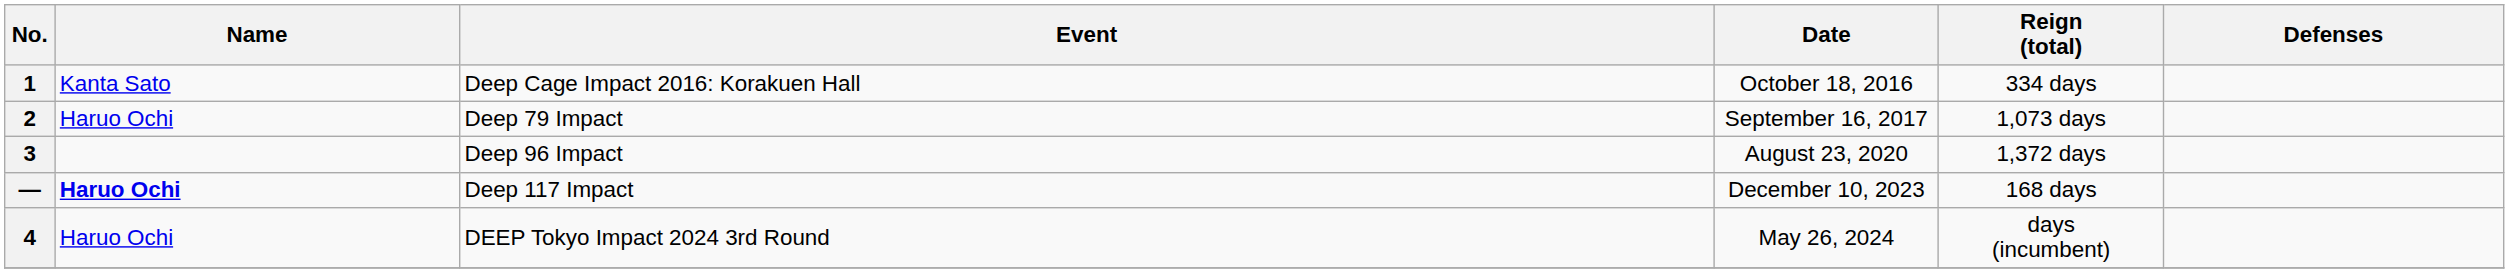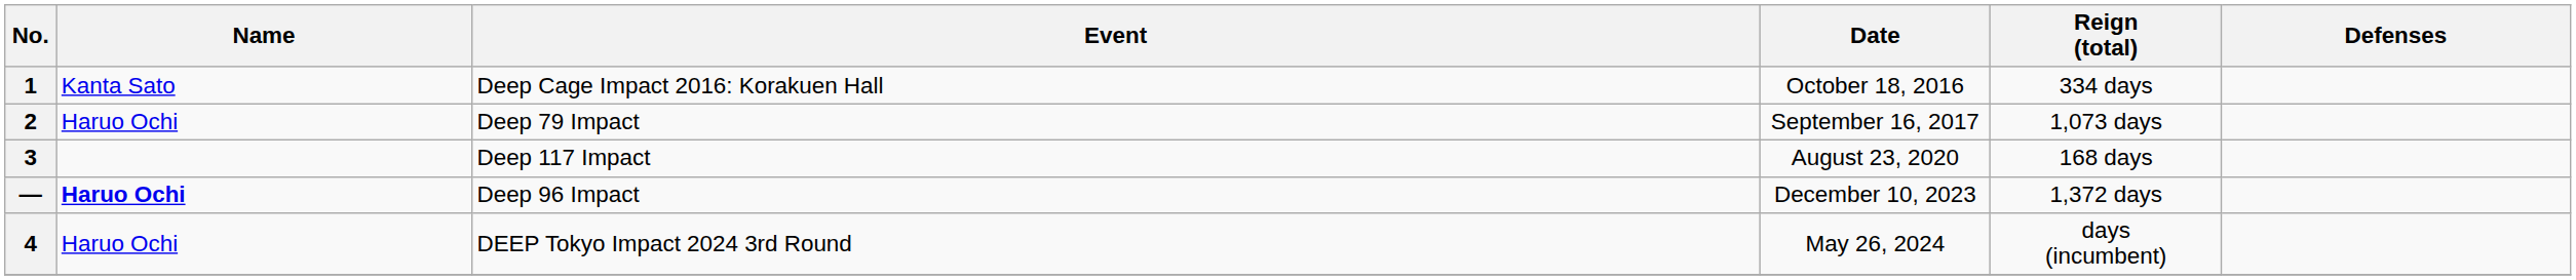3 | Event: Deep 96 Impact -> Deep 117 Impact
3 | Reign (total): 1,372 days -> 168 days
— | Event: Deep 117 Impact -> Deep 96 Impact
— | Reign (total): 168 days -> 1,372 days
